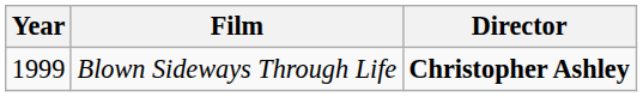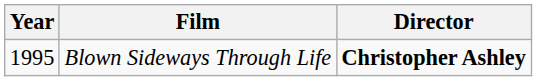Blown Sideways Through Life | Year: 1999 -> 1995
